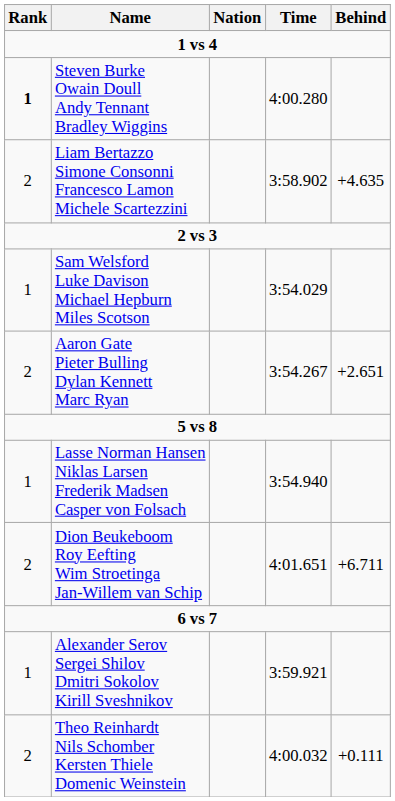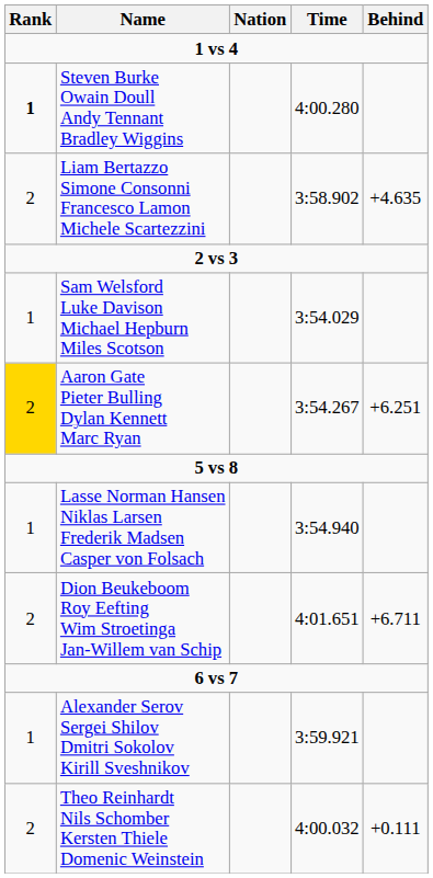Aaron Gate Pieter Bulling Dylan Kennett Marc Ryan | Rank: no background -> gold background
Aaron Gate Pieter Bulling Dylan Kennett Marc Ryan | Behind: +2.651 -> +6.251
